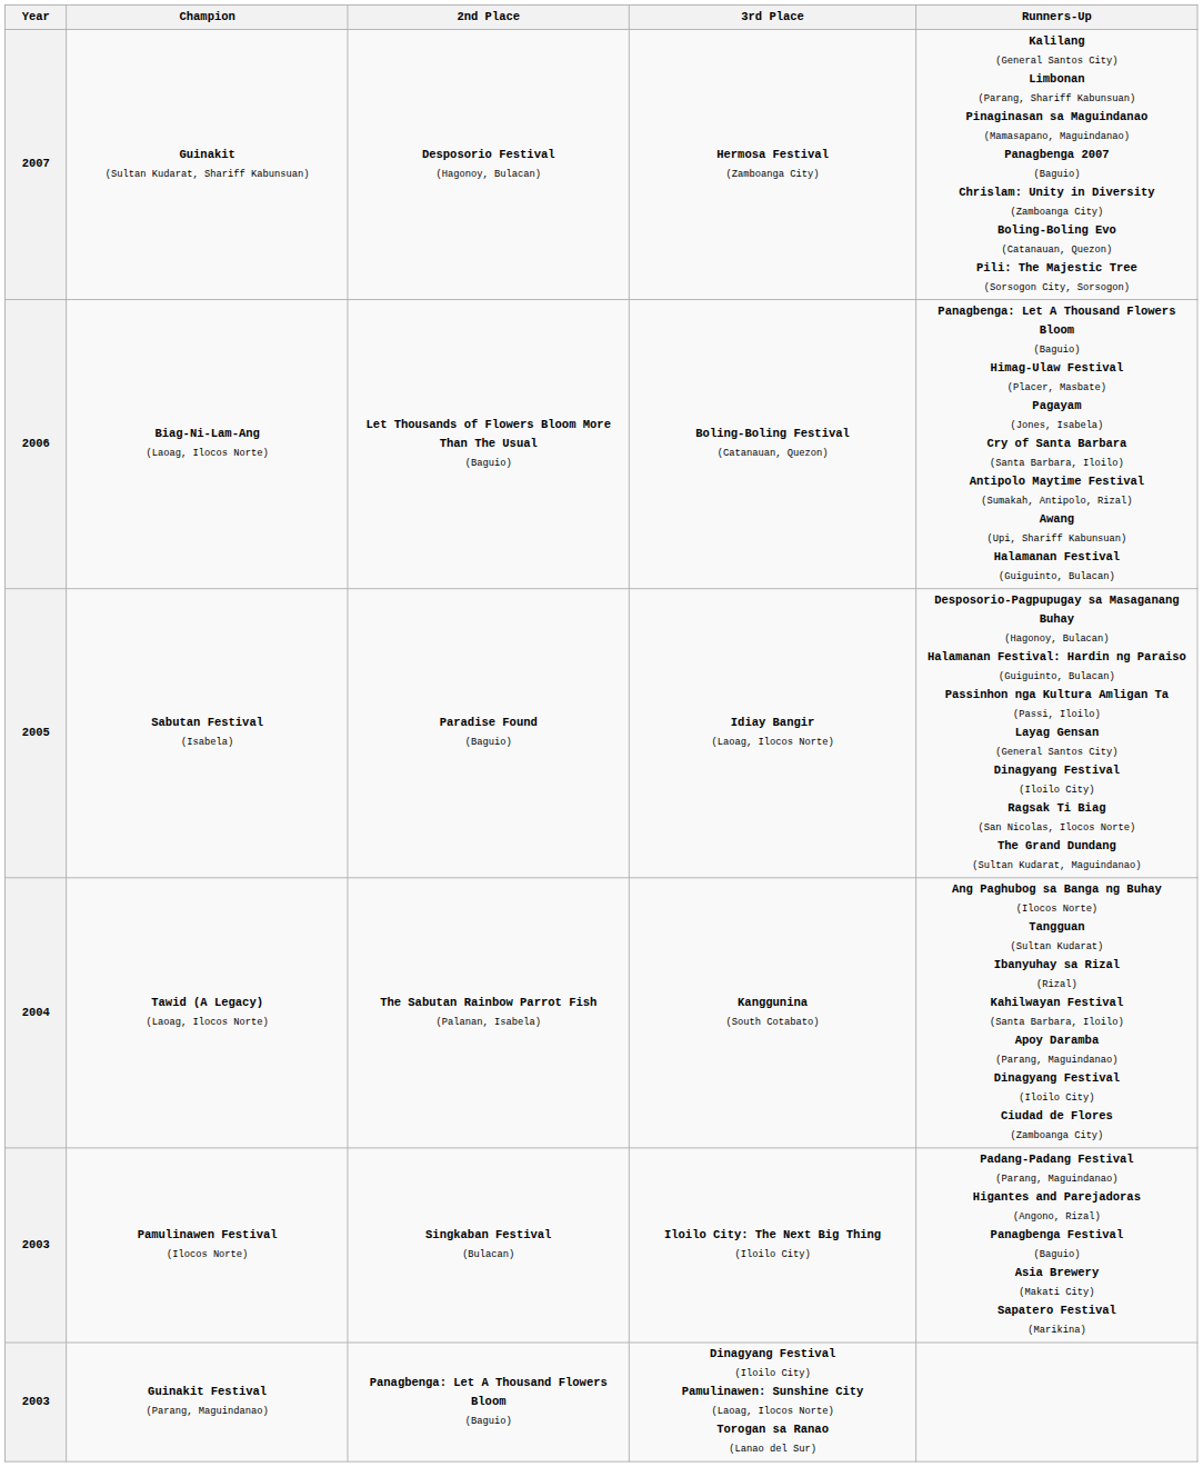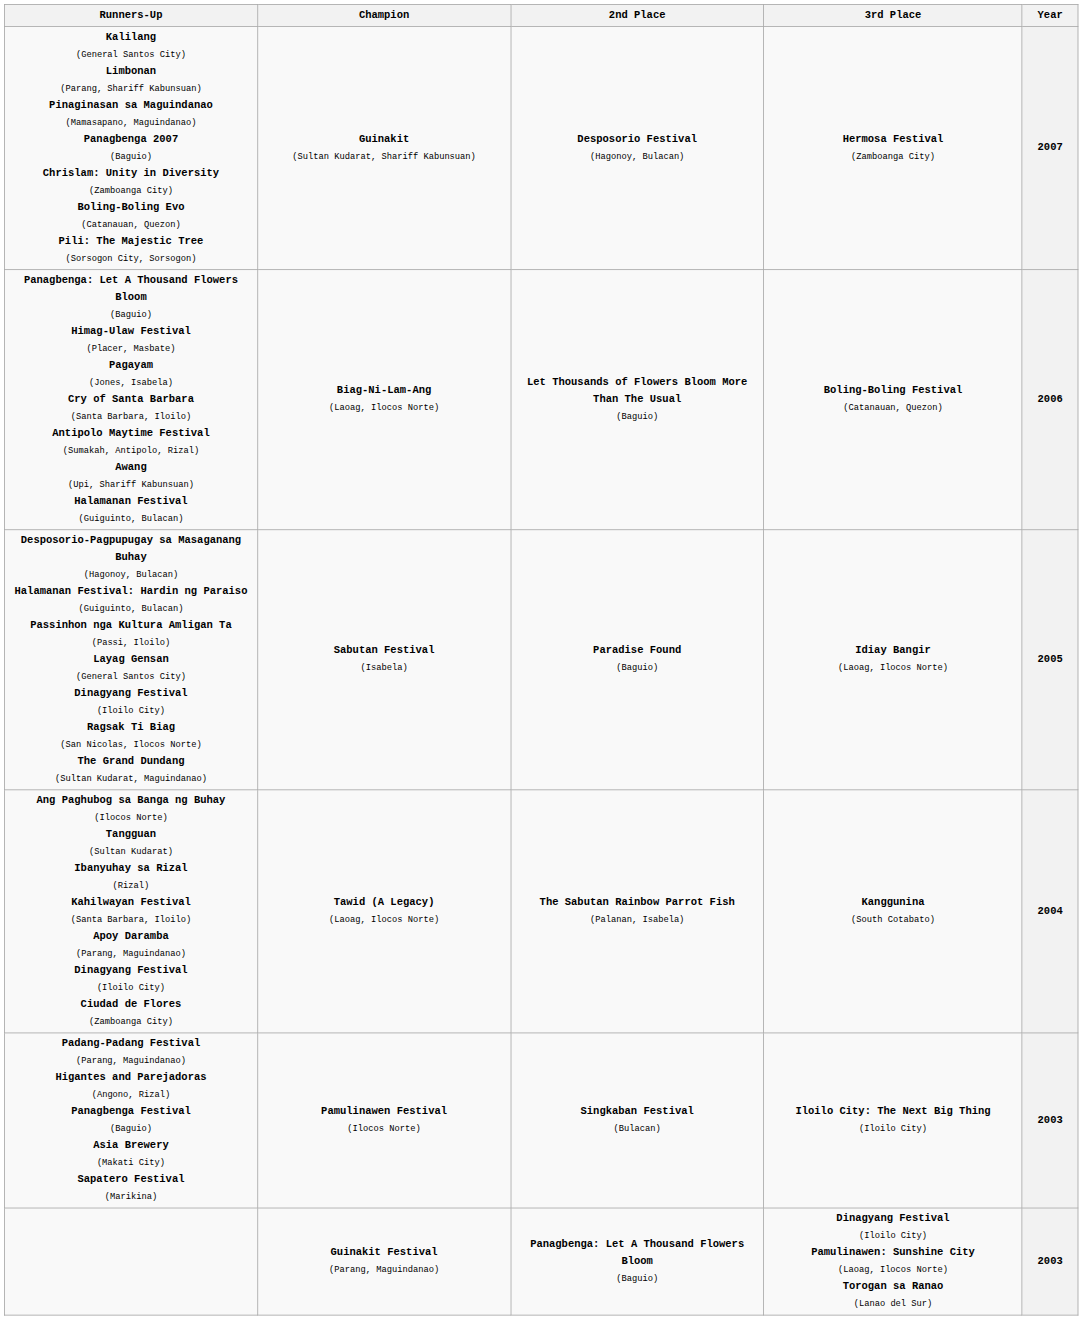columns swapped: Year <-> Runners-Up
